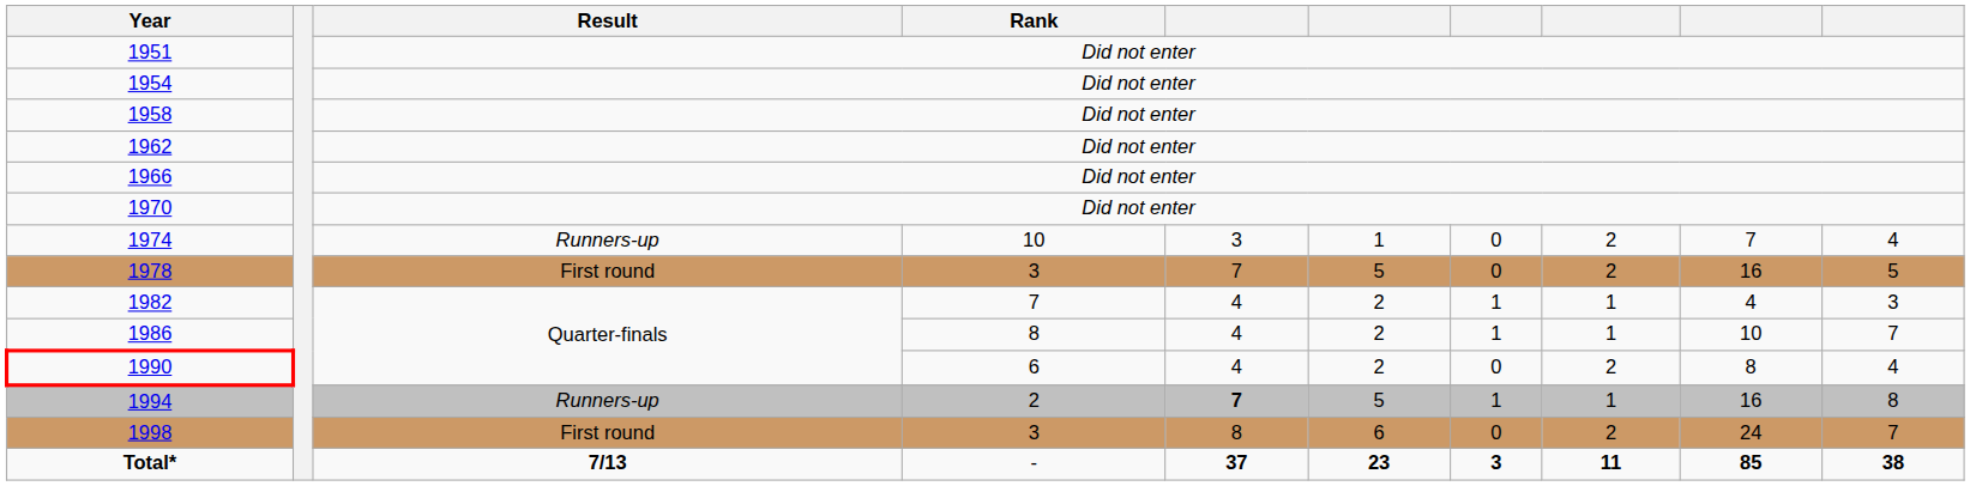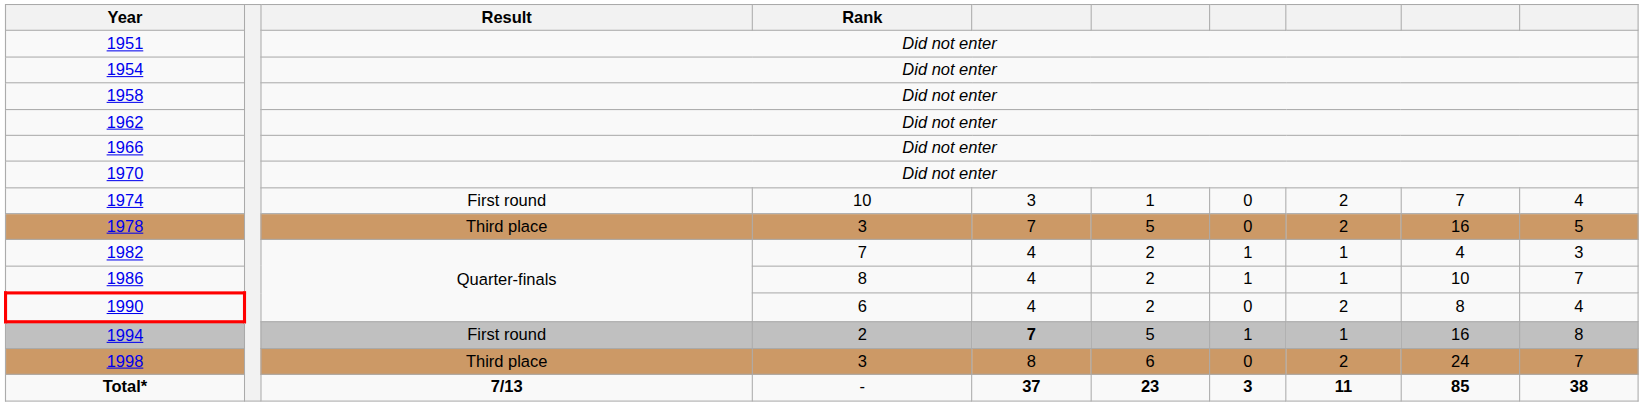1974 | Result: Runners-up -> First round
1978 | Result: First round -> Third place
1994 | Result: Runners-up -> First round
1998 | Result: First round -> Third place
